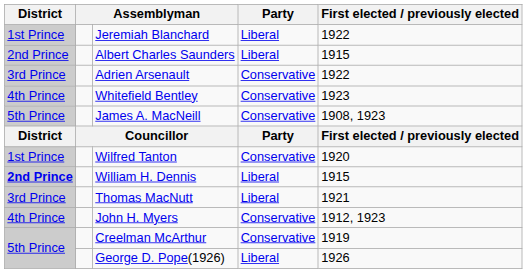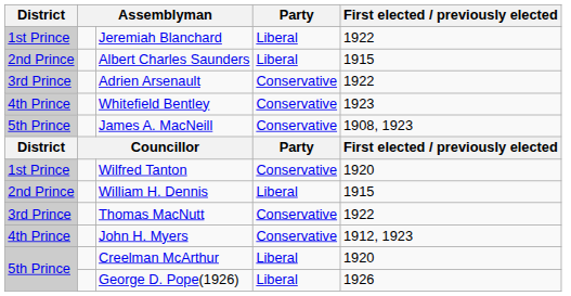William H. Dennis | District: bold -> normal
Thomas MacNutt | Party: Liberal -> Conservative
Thomas MacNutt | First elected / previously elected: 1921 -> 1922
Creelman McArthur | Party: Conservative -> Liberal
Creelman McArthur | First elected / previously elected: 1919 -> 1920
